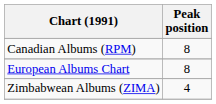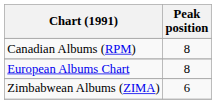Zimbabwean Albums (ZIMA) | Peak position: 4 -> 6
